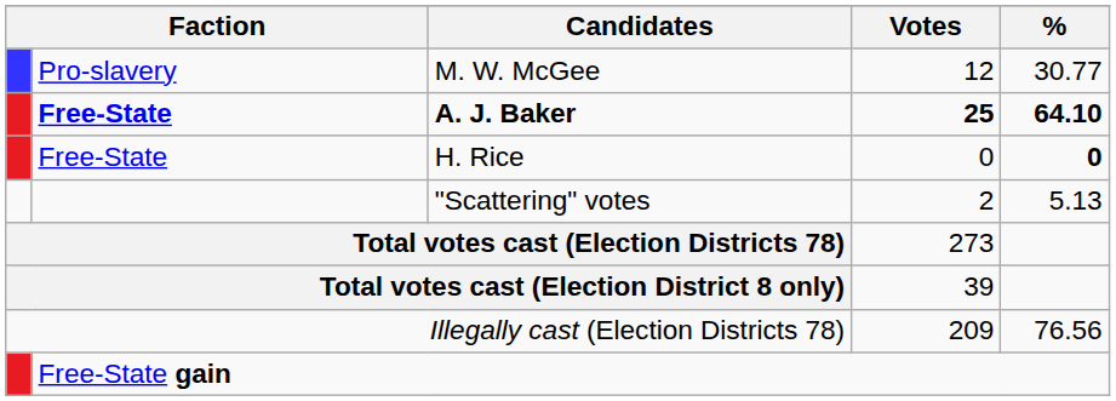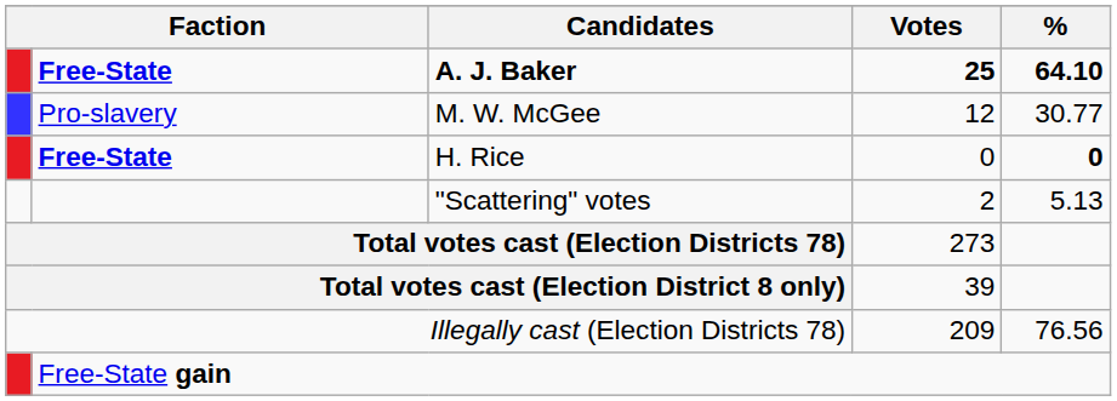rows swapped: A. J. Baker <-> M. W. McGee
H. Rice | column 2: normal -> bold
